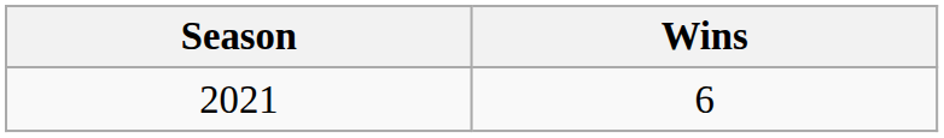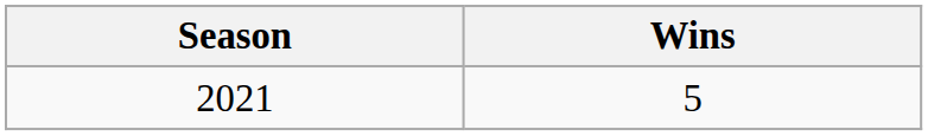2021 | Wins: 6 -> 5
